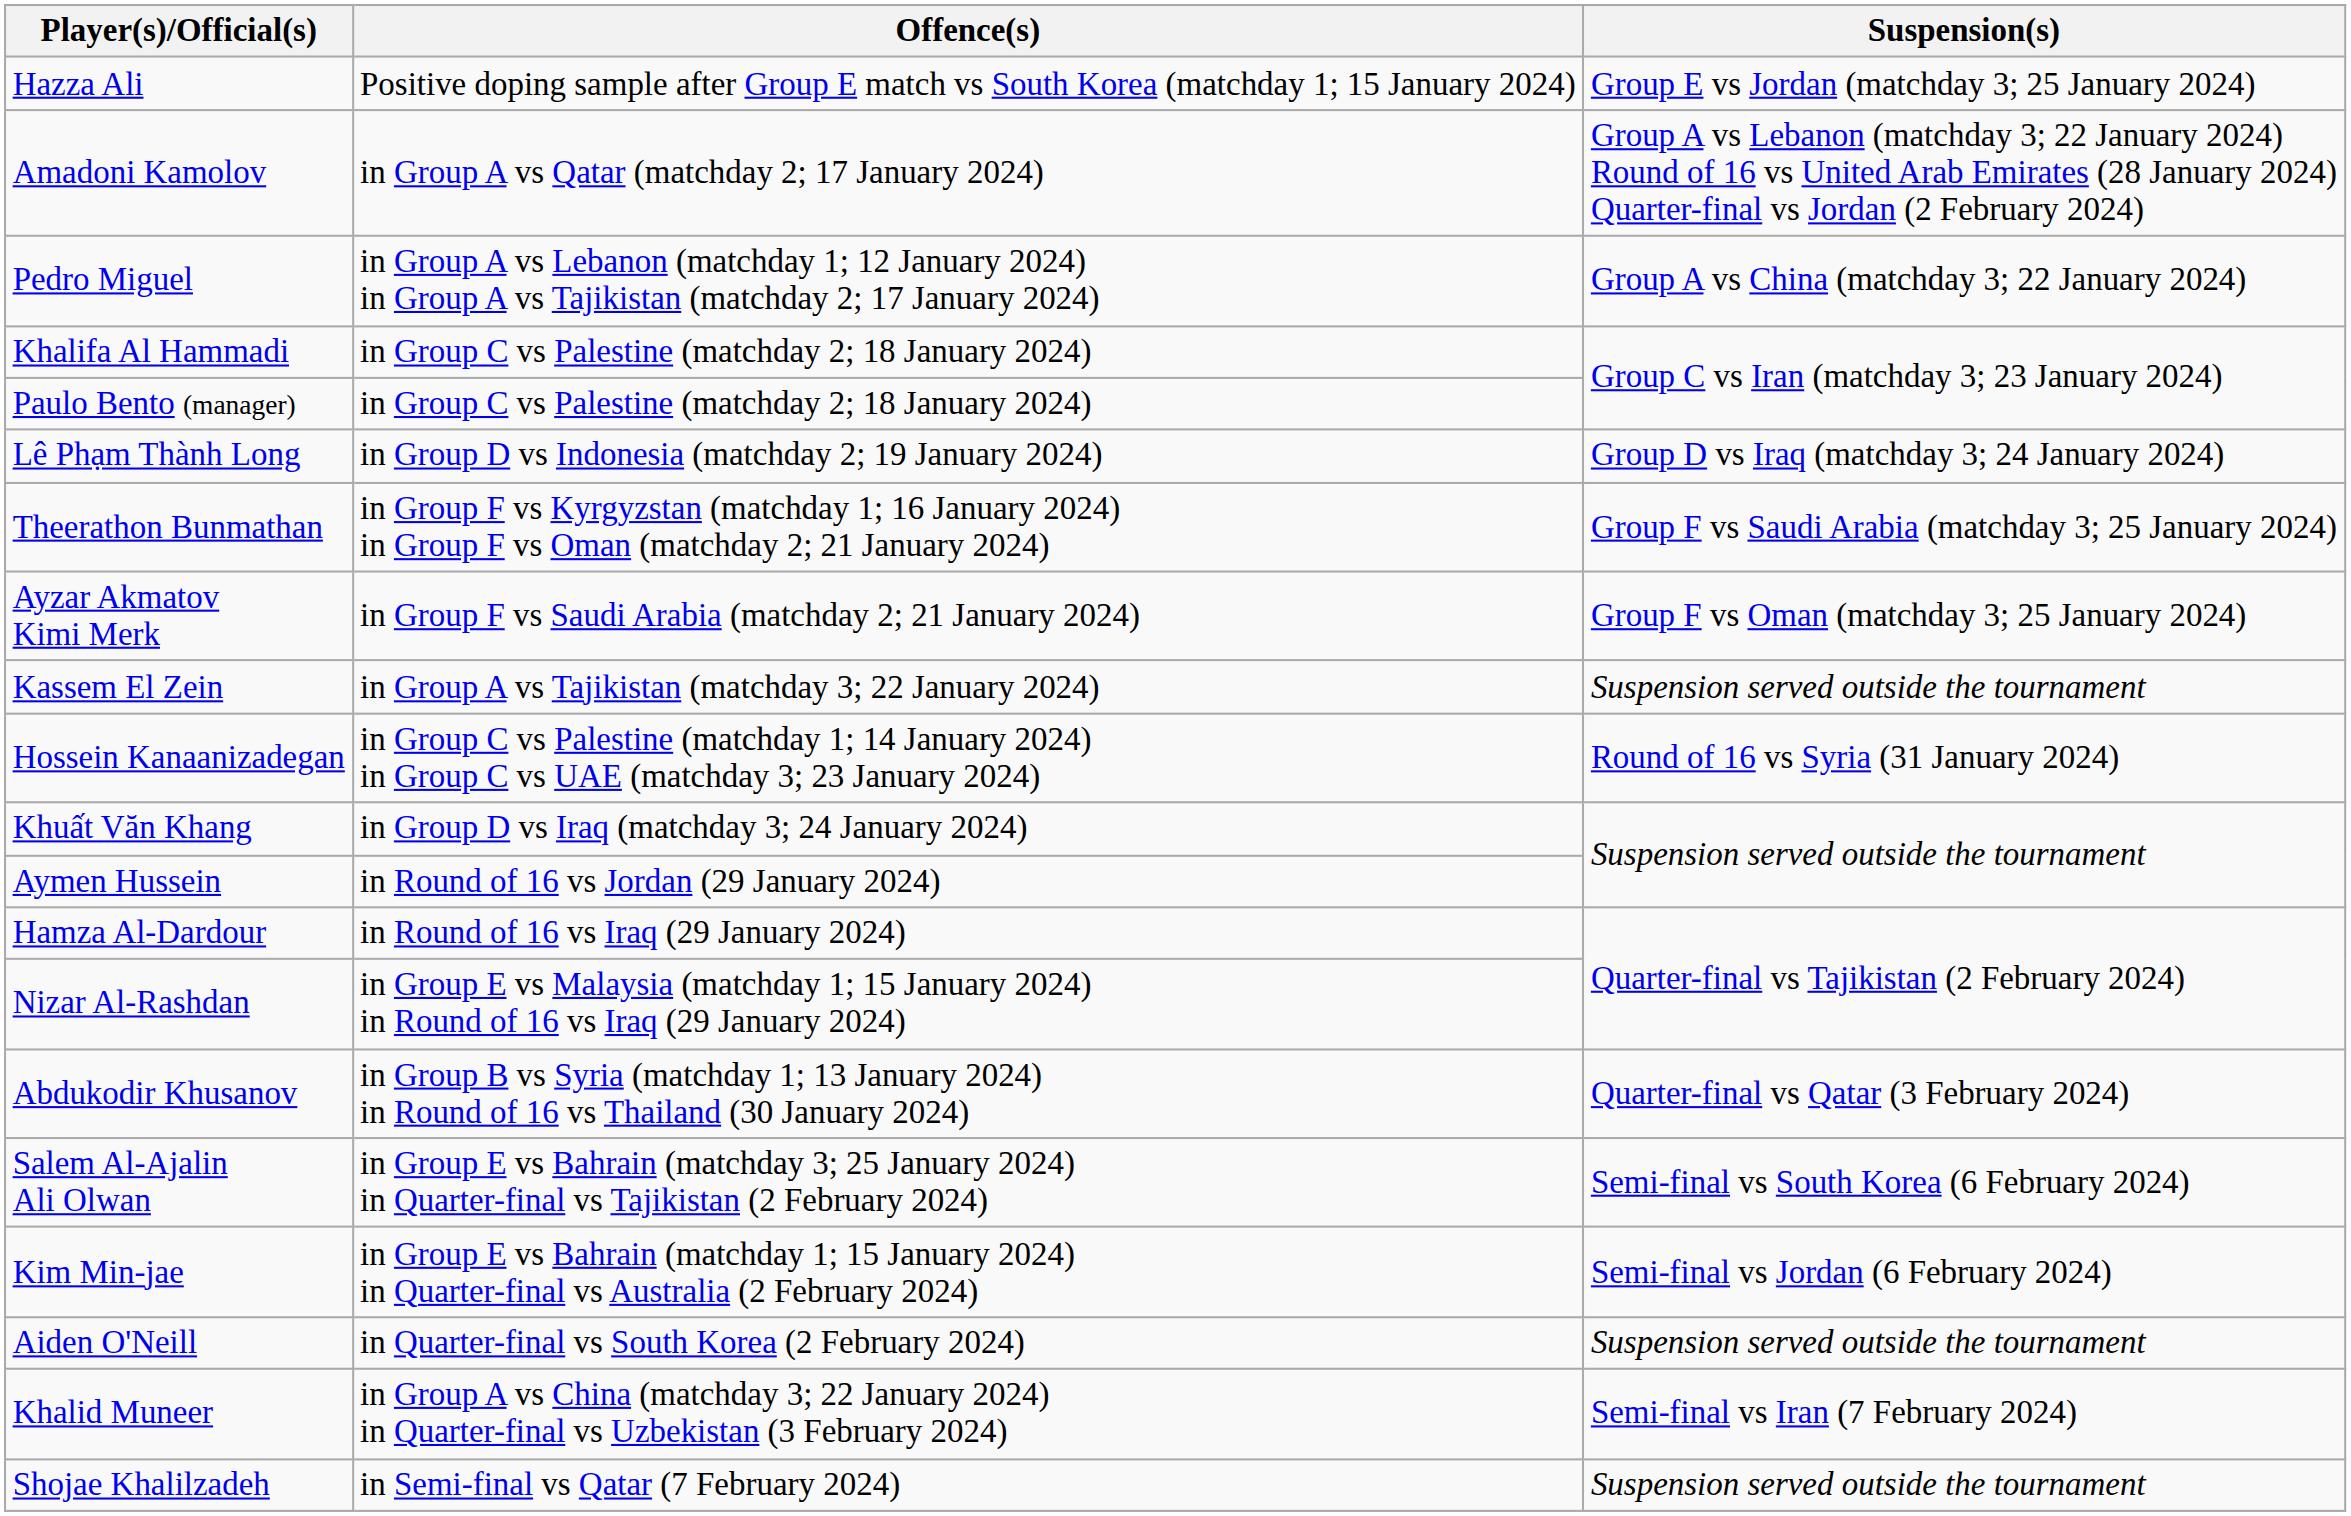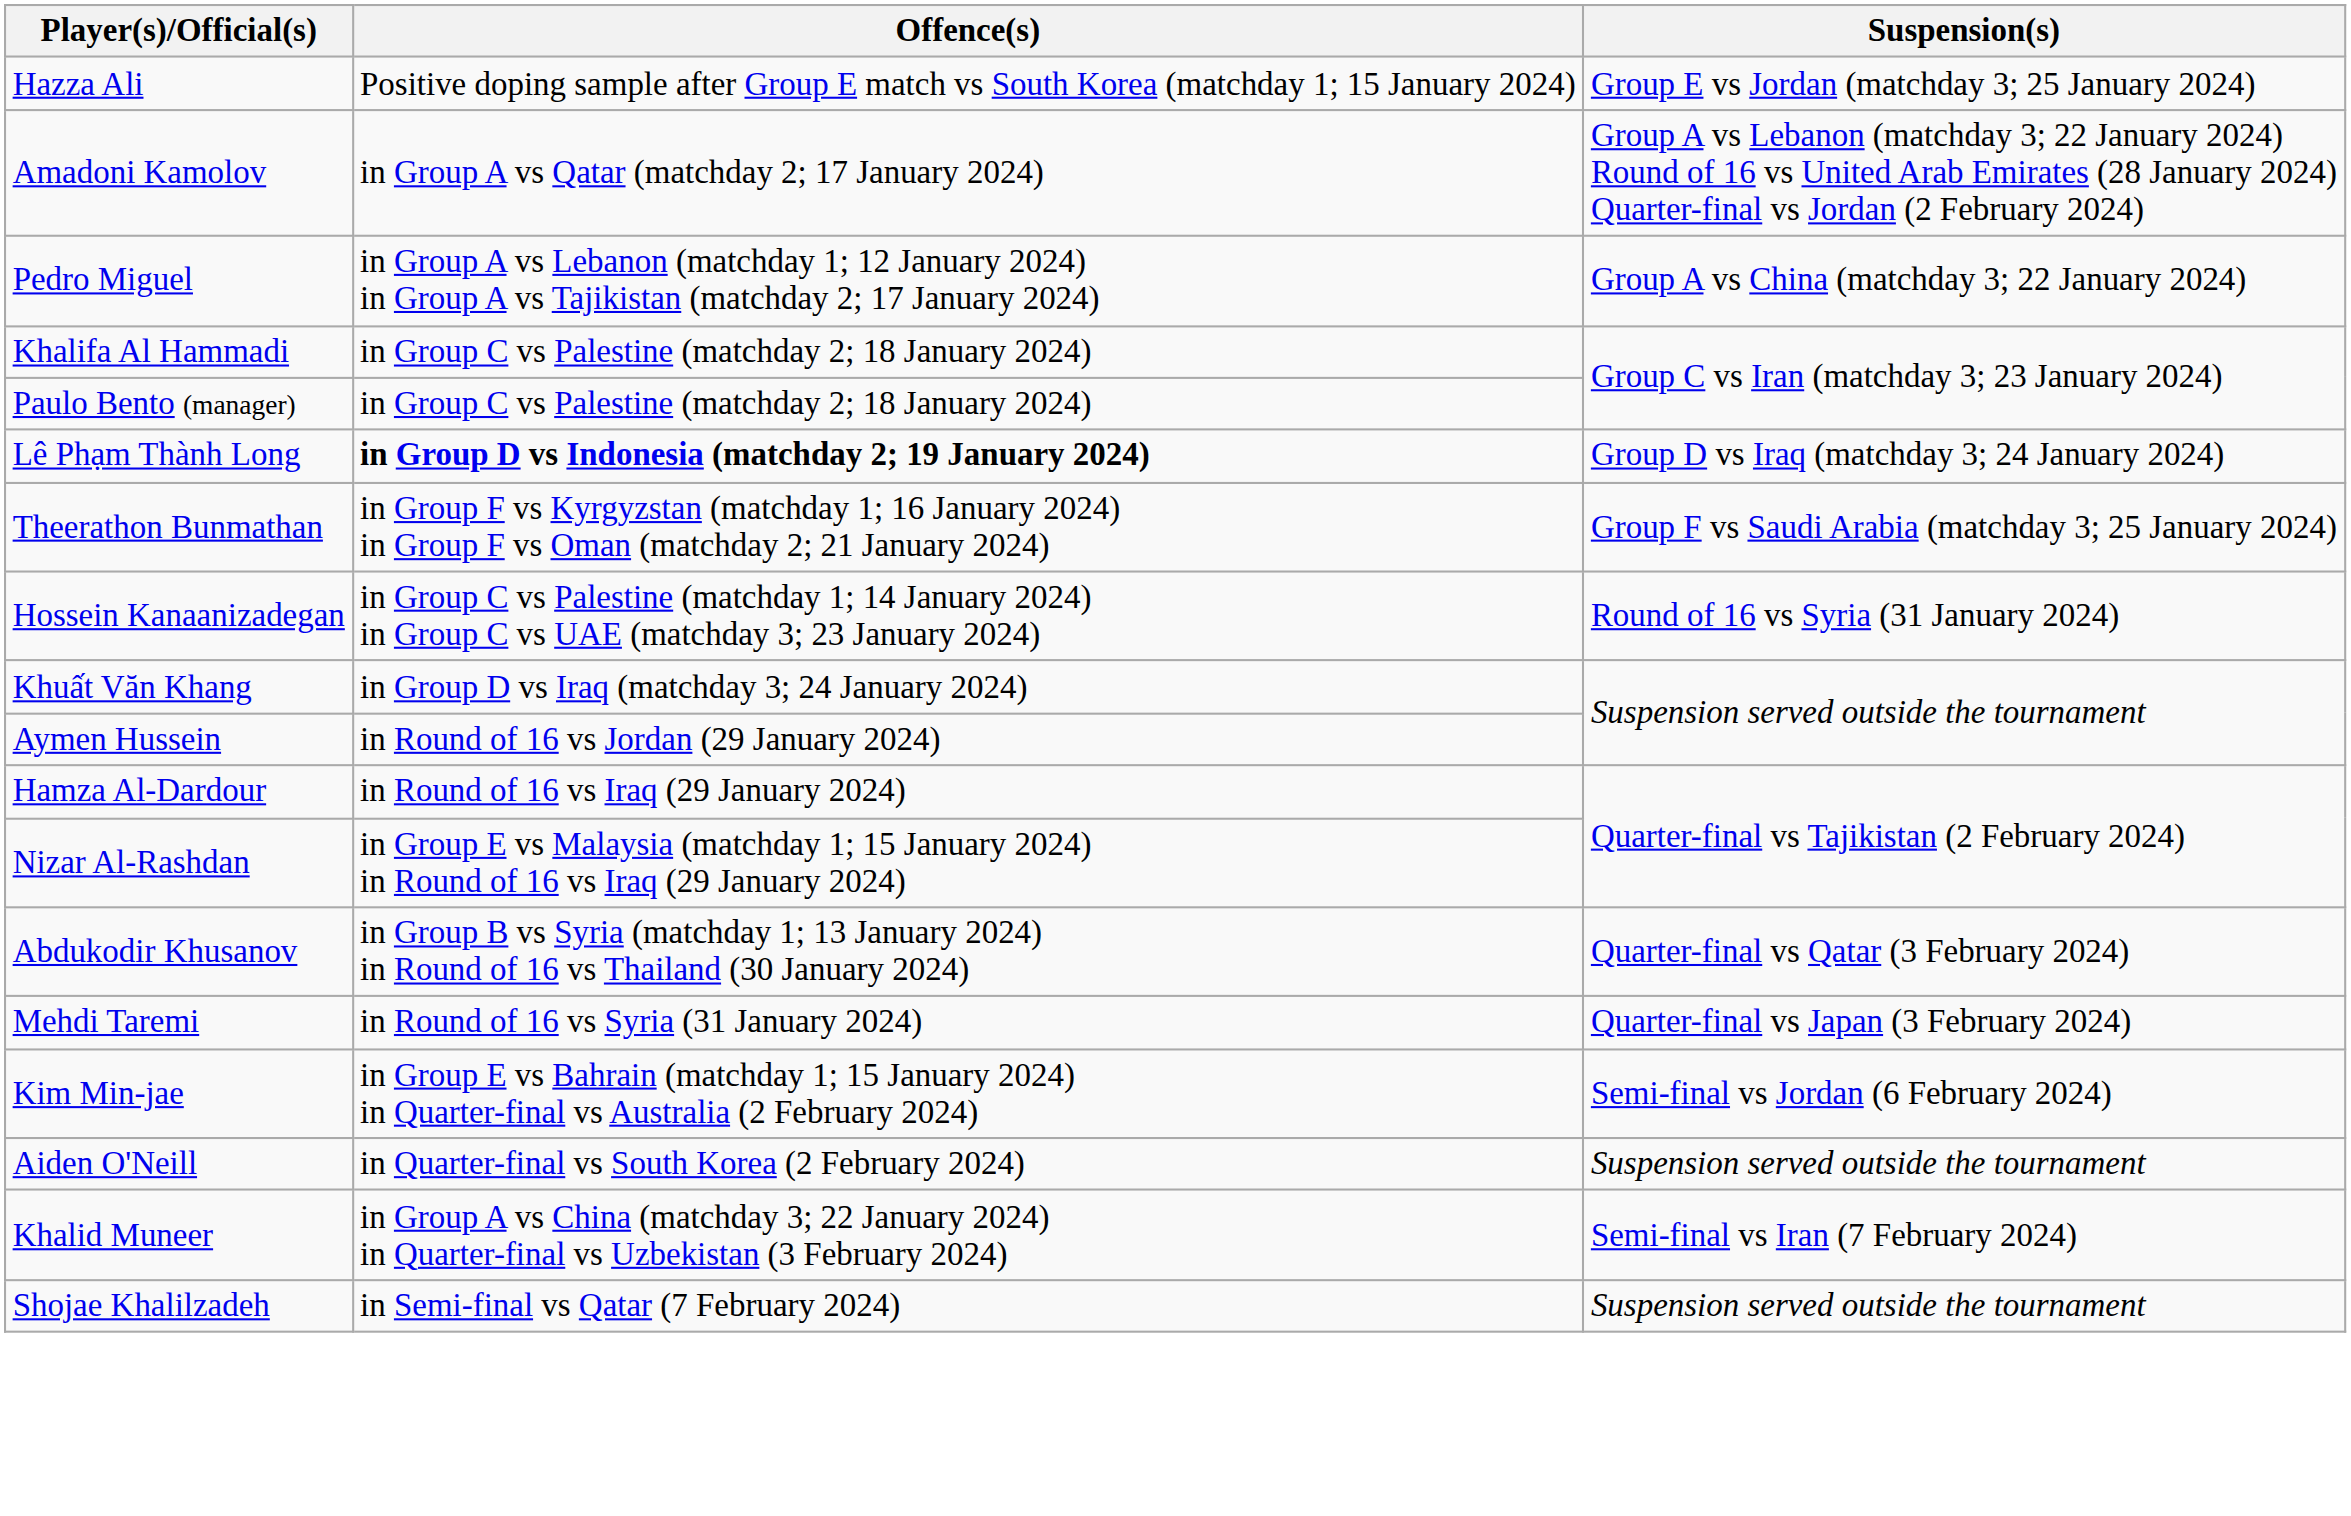Lê Phạm Thành Long | Offence(s): normal -> bold
- row: Ayzar Akmatov Kimi Merk | in Group F vs Saudi Arabia (matchday 2; 21 January 2024) | Group F vs Oman (matchday 3; 25 January 2024)
- row: Kassem El Zein | in Group A vs Tajikistan (matchday 3; 22 January 2024) | Suspension served outside the tournament
+ row: Mehdi Taremi | in Round of 16 vs Syria (31 January 2024) | Quarter-final vs Japan (3 February 2024)
- row: Salem Al-Ajalin Ali Olwan | in Group E vs Bahrain (matchday 3; 25 January 2024) in Quarter-final vs Tajikistan (2 February 2024) | Semi-final vs South Korea (6 February 2024)
